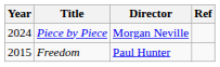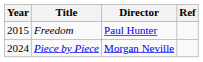rows swapped: Freedom <-> Piece by Piece
